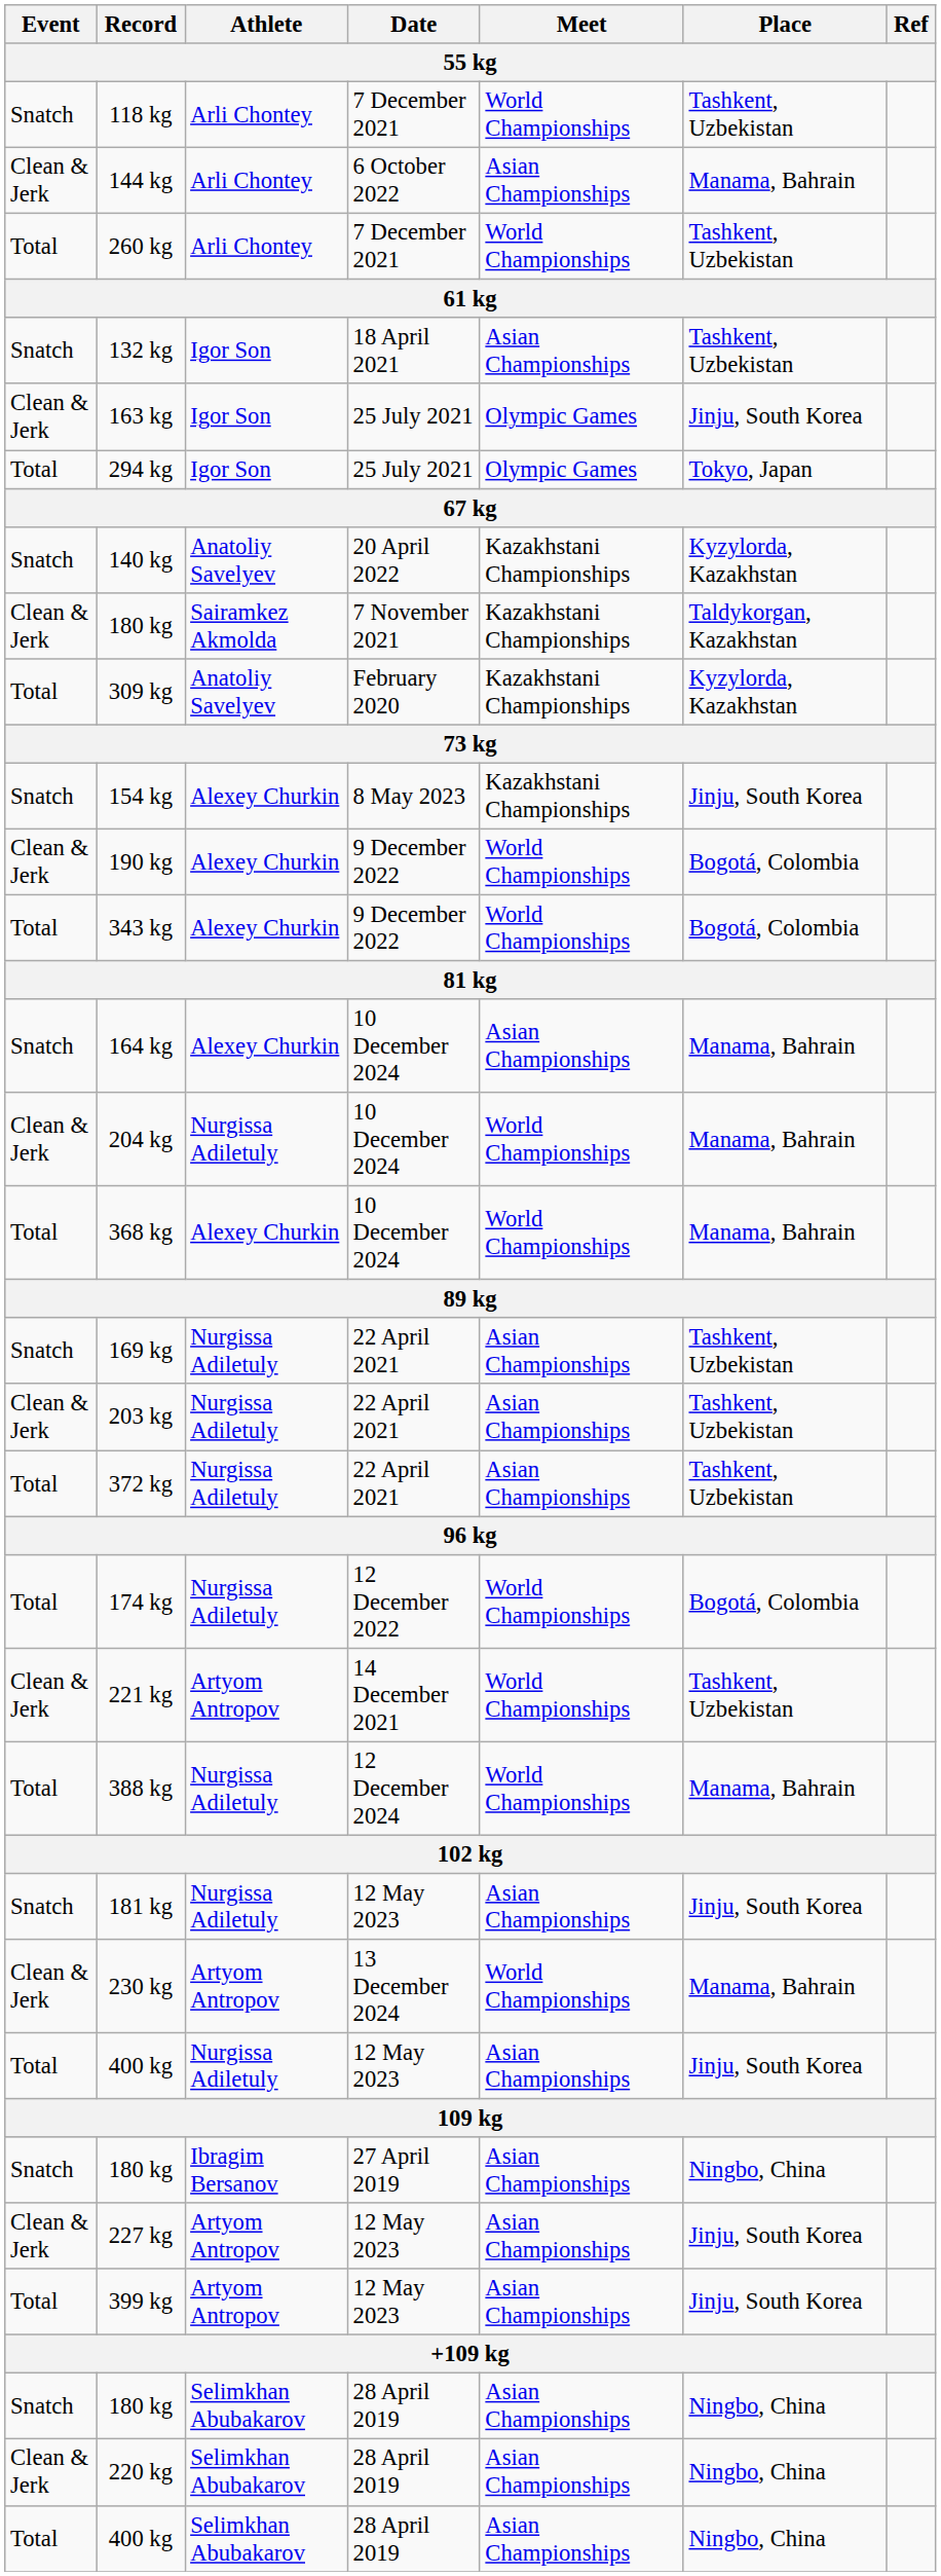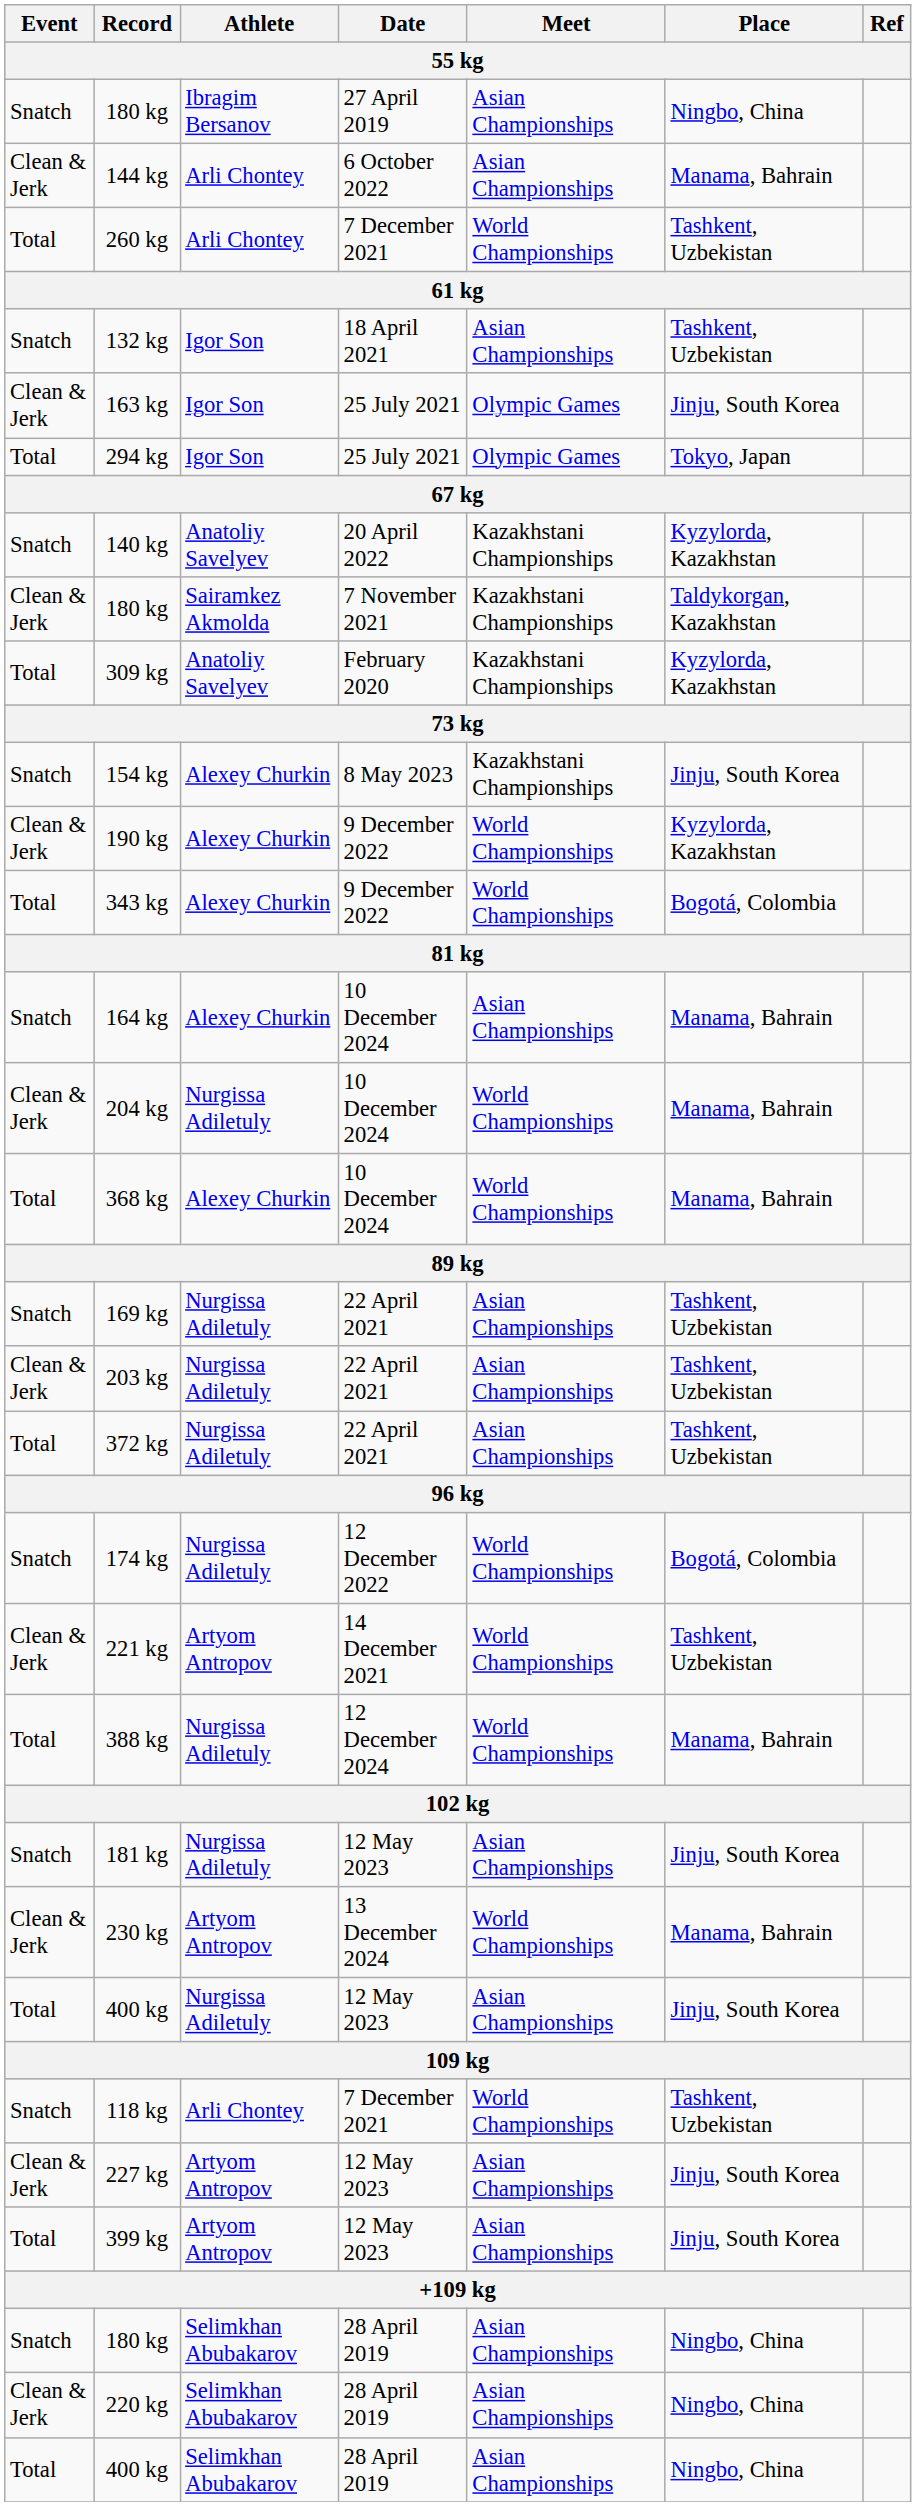rows swapped: 118 kg <-> 180 kg / 27 April 2019
190 kg | Place: Bogotá, Colombia -> Kyzylorda, Kazakhstan
174 kg | Event: Total -> Snatch
